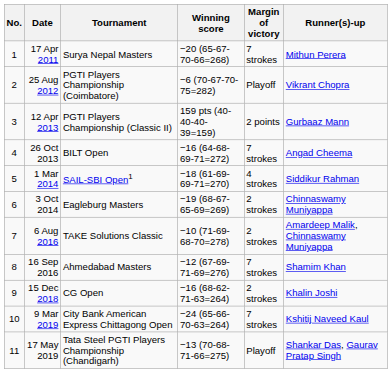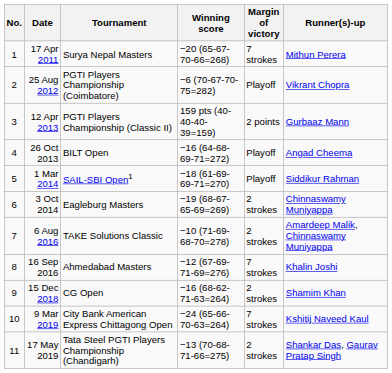26 Oct 2013 | Margin of victory: 7 strokes -> Playoff
1 Mar 2014 | Margin of victory: 4 strokes -> Playoff
16 Sep 2016 | Runner(s)-up: Shamim Khan -> Khalin Joshi
15 Dec 2018 | Runner(s)-up: Khalin Joshi -> Shamim Khan
17 May 2019 | Margin of victory: Playoff -> 2 strokes
